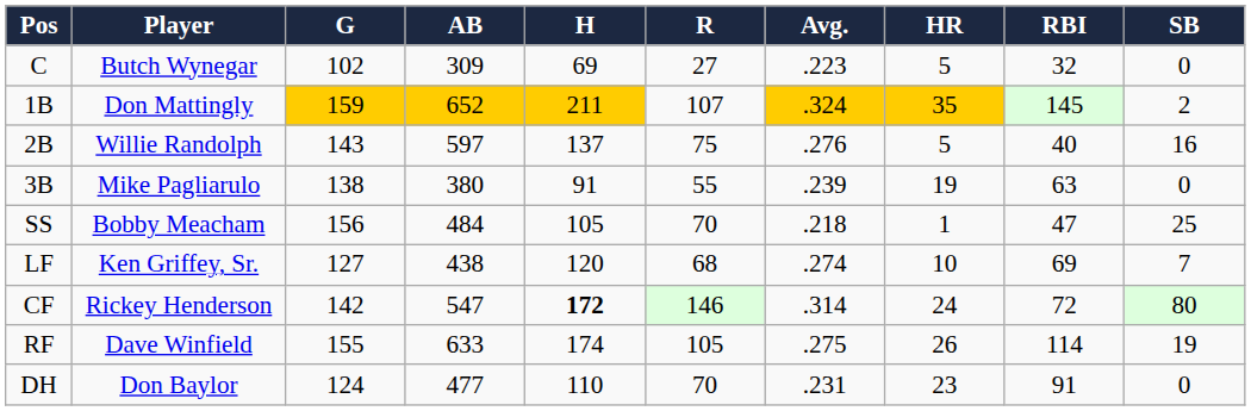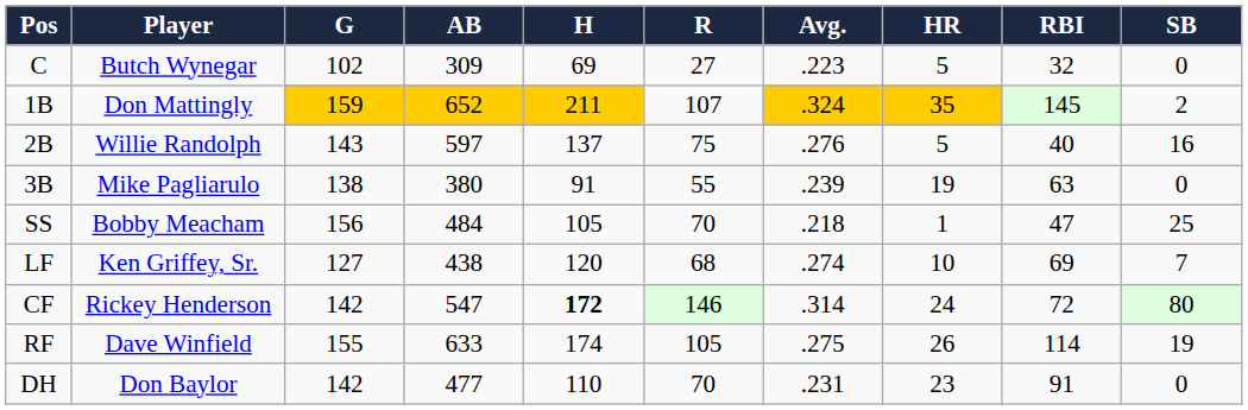DH | G: 124 -> 142
